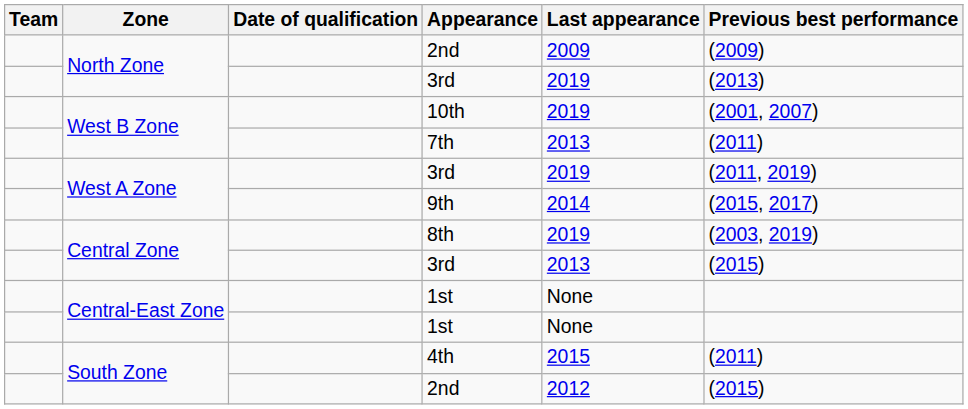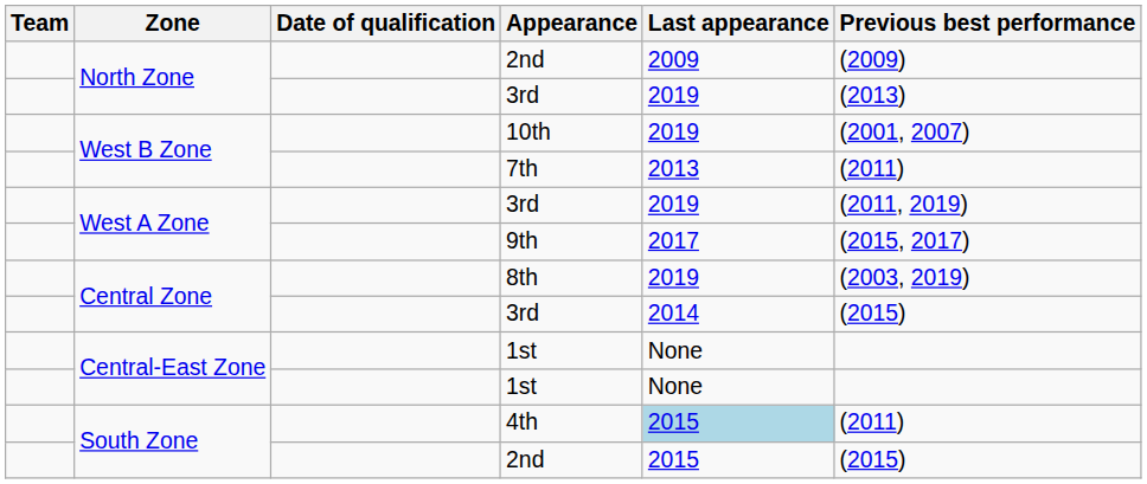9th | Last appearance: 2014 -> 2017
Central Zone / 3rd | Last appearance: 2013 -> 2014
4th | Last appearance: no background -> lightblue background
South Zone / 2nd | Last appearance: 2012 -> 2015
